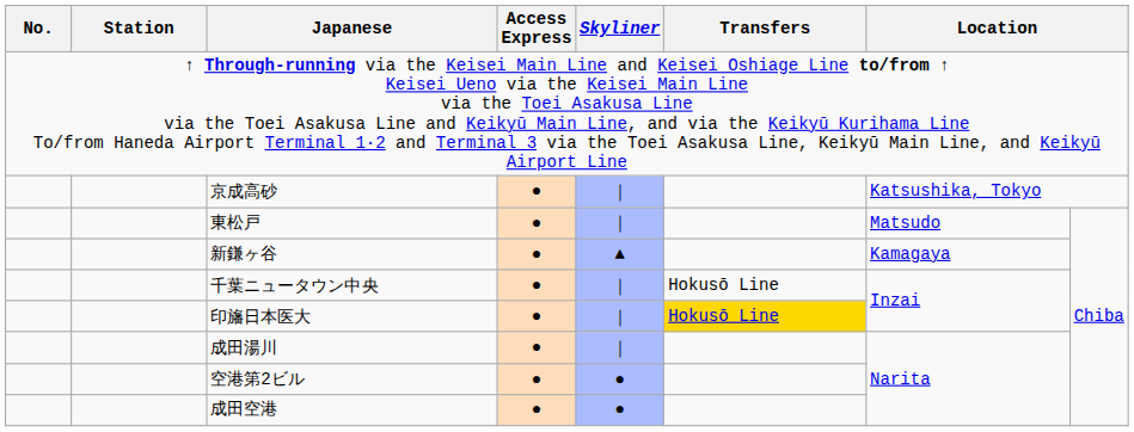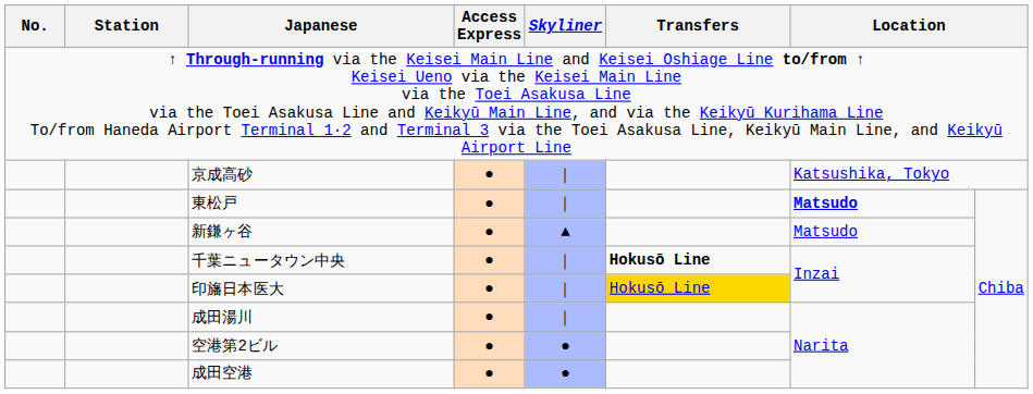東松戸 | column 7: normal -> bold
新鎌ヶ谷 | column 7: Kamagaya -> Matsudo
千葉ニュータウン中央 | Transfers: normal -> bold
